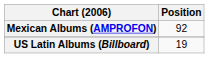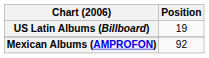rows swapped: Mexican Albums (AMPROFON) <-> US Latin Albums (Billboard)
